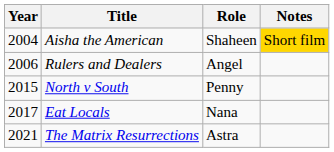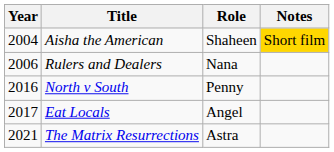Rulers and Dealers | Role: Angel -> Nana
North v South | Year: 2015 -> 2016
Eat Locals | Role: Nana -> Angel
